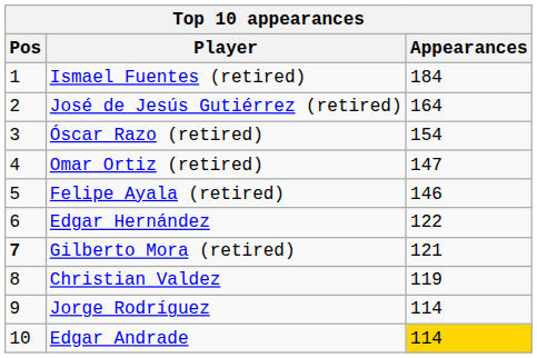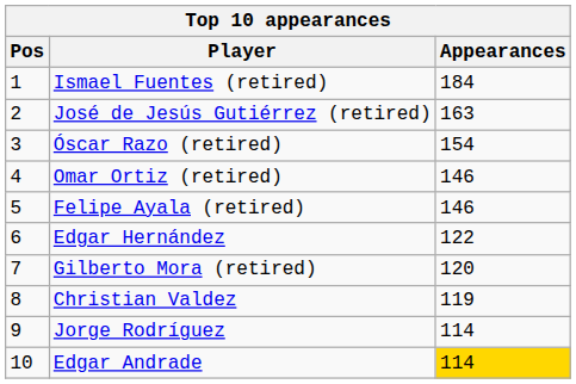José de Jesús Gutiérrez (retired) | Appearances: 164 -> 163
Omar Ortiz (retired) | Appearances: 147 -> 146
Gilberto Mora (retired) | Pos: bold -> normal
Gilberto Mora (retired) | Appearances: 121 -> 120
